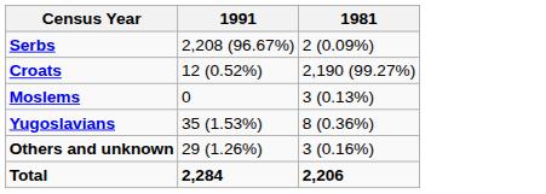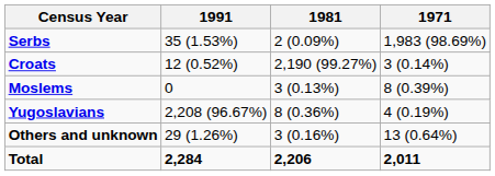+ column: 1971 | 1,983 (98.69%) | 3 (0.14%) | 8 (0.39%) | 4 (0.19%) | 13 (0.64%) | 2,011
Serbs | 1991: 2,208 (96.67%) -> 35 (1.53%)
Yugoslavians | 1991: 35 (1.53%) -> 2,208 (96.67%)
